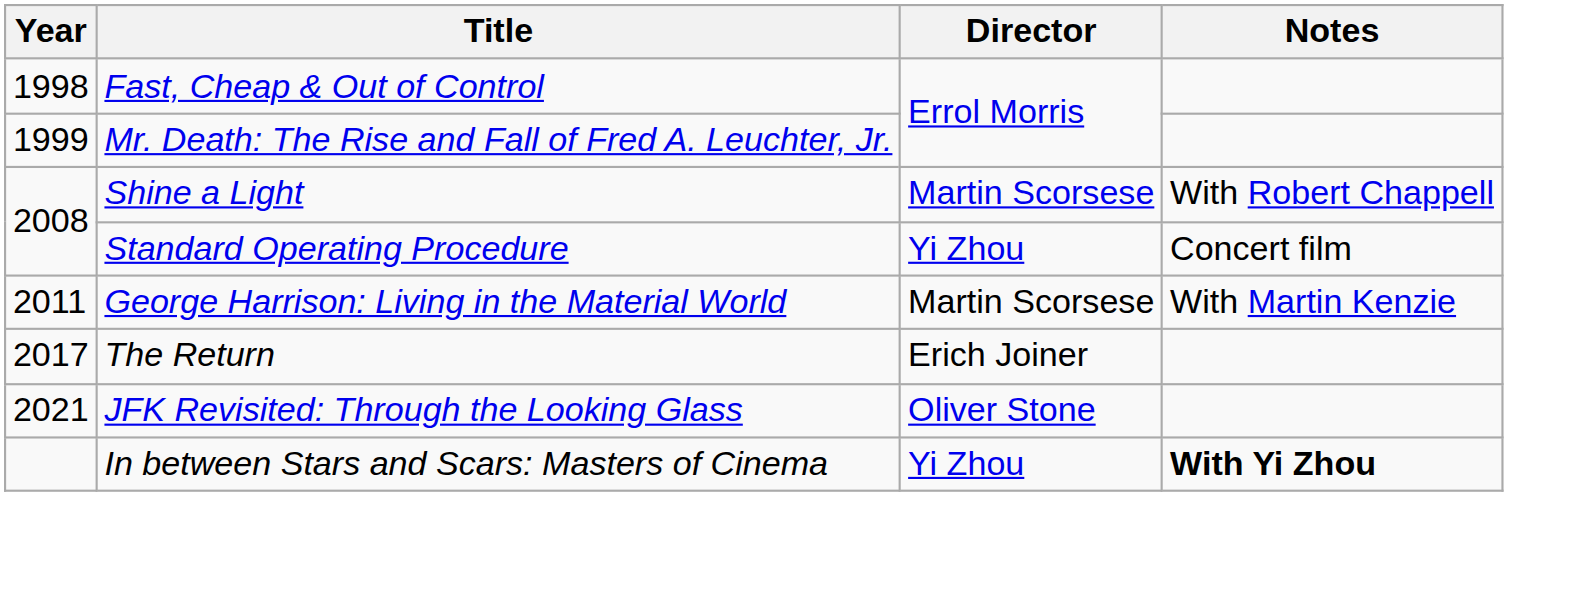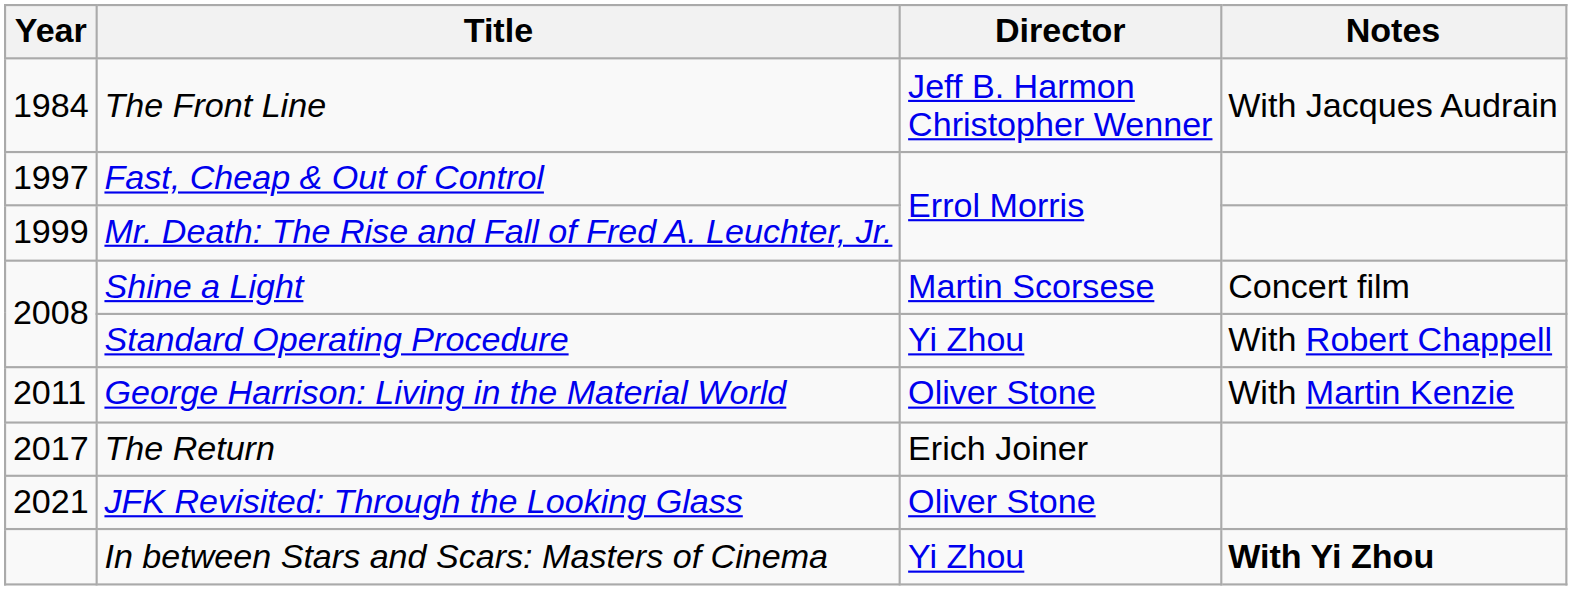+ row: 1984 | The Front Line | Jeff B. Harmon Christopher Wenner | With Jacques Audrain
Fast, Cheap & Out of Control | Year: 1998 -> 1997
Shine a Light | Notes: With Robert Chappell -> Concert film
Standard Operating Procedure | Notes: Concert film -> With Robert Chappell
George Harrison: Living in the Material World | Director: Martin Scorsese -> Oliver Stone
